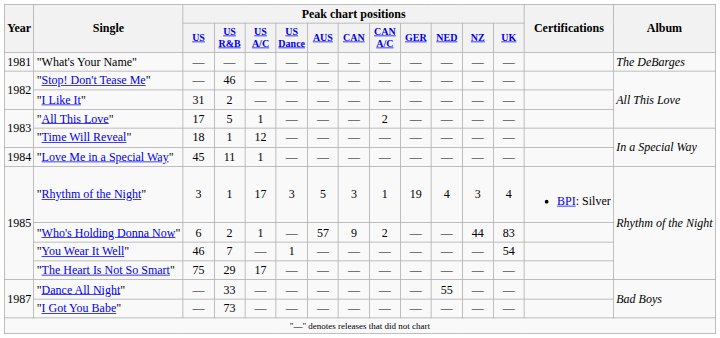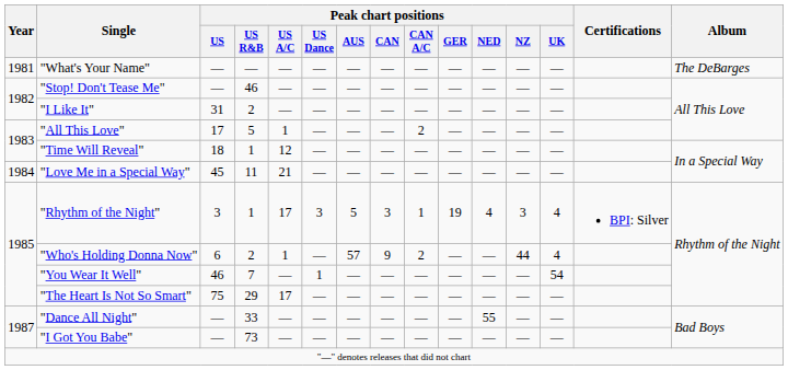"Love Me in a Special Way" | Peak chart positions / US A/C: 1 -> 21
"Who's Holding Donna Now" | Peak chart positions / UK: 83 -> 4
